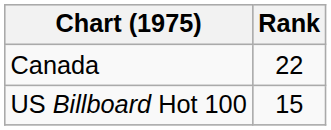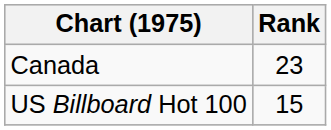Canada | Rank: 22 -> 23
